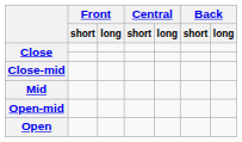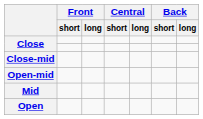rows swapped: Mid <-> Open-mid
